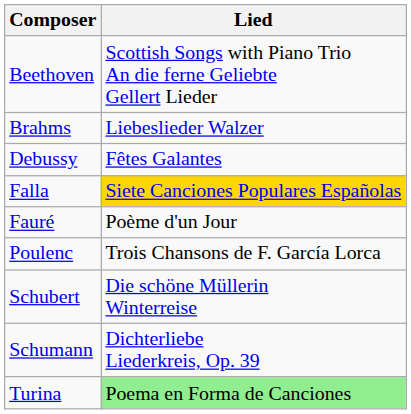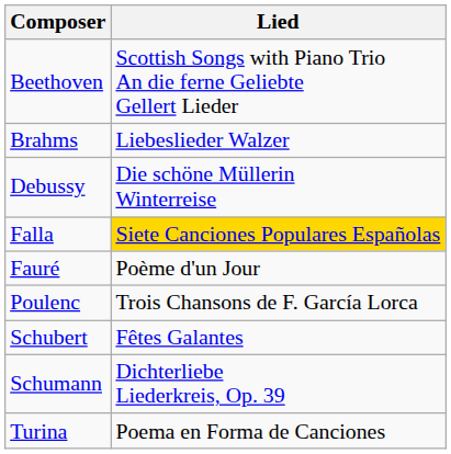Debussy | Lied: Fêtes Galantes -> Die schöne Müllerin Winterreise
Schubert | Lied: Die schöne Müllerin Winterreise -> Fêtes Galantes
Turina | Lied: lightgreen background -> no background
